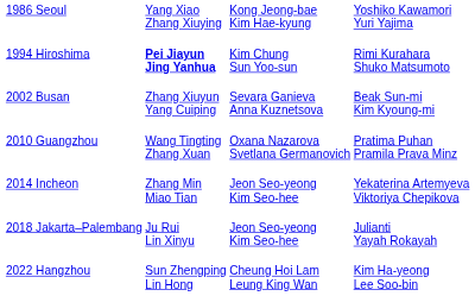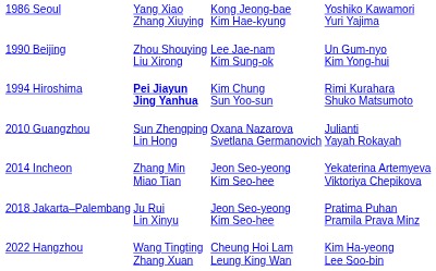+ row: 1990 Beijing | Zhou Shouying Liu Xirong | Lee Jae-nam Kim Sung-ok | Un Gum-nyo Kim Yong-hui
- row: 2002 Busan | Zhang Xiuyun Yang Cuiping | Sevara Ganieva Anna Kuznetsova | Beak Sun-mi Kim Kyoung-mi
2010 Guangzhou | column 2: Wang Tingting Zhang Xuan -> Sun Zhengping Lin Hong
2010 Guangzhou | column 4: Pratima Puhan Pramila Prava Minz -> Julianti Yayah Rokayah
2018 Jakarta–Palembang | column 4: Julianti Yayah Rokayah -> Pratima Puhan Pramila Prava Minz
2022 Hangzhou | column 2: Sun Zhengping Lin Hong -> Wang Tingting Zhang Xuan
